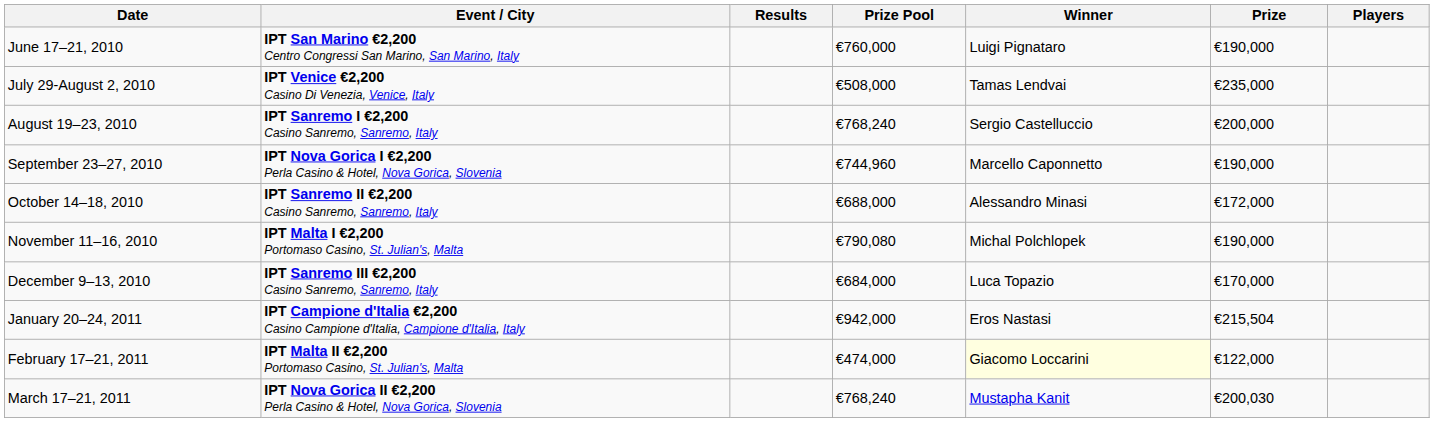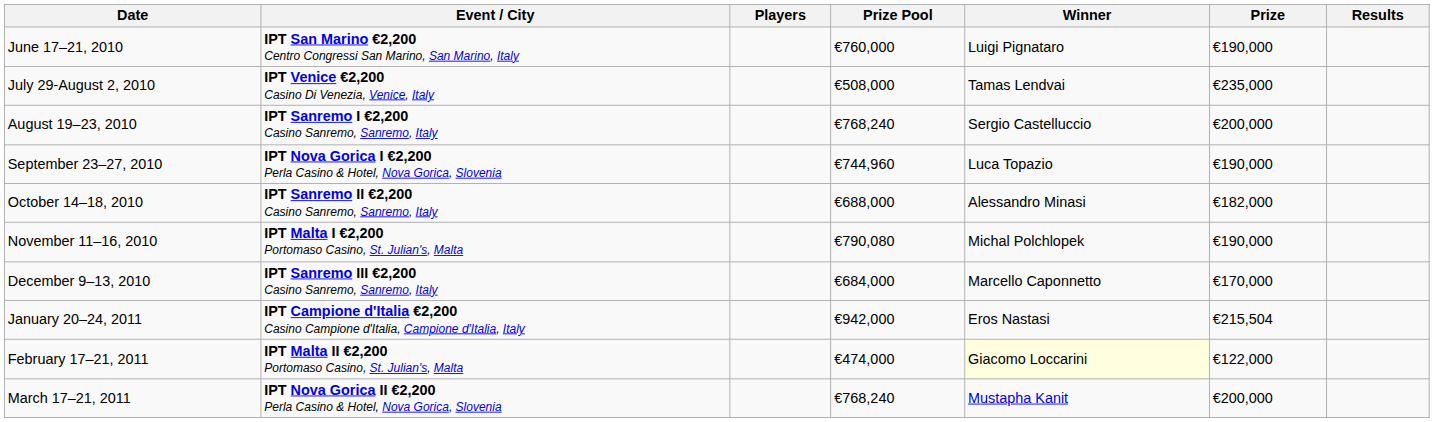columns swapped: Players <-> Results
September 23–27, 2010 | Winner: Marcello Caponnetto -> Luca Topazio
October 14–18, 2010 | Prize: €172,000 -> €182,000
December 9–13, 2010 | Winner: Luca Topazio -> Marcello Caponnetto
March 17–21, 2011 | Prize: €200,030 -> €200,000
